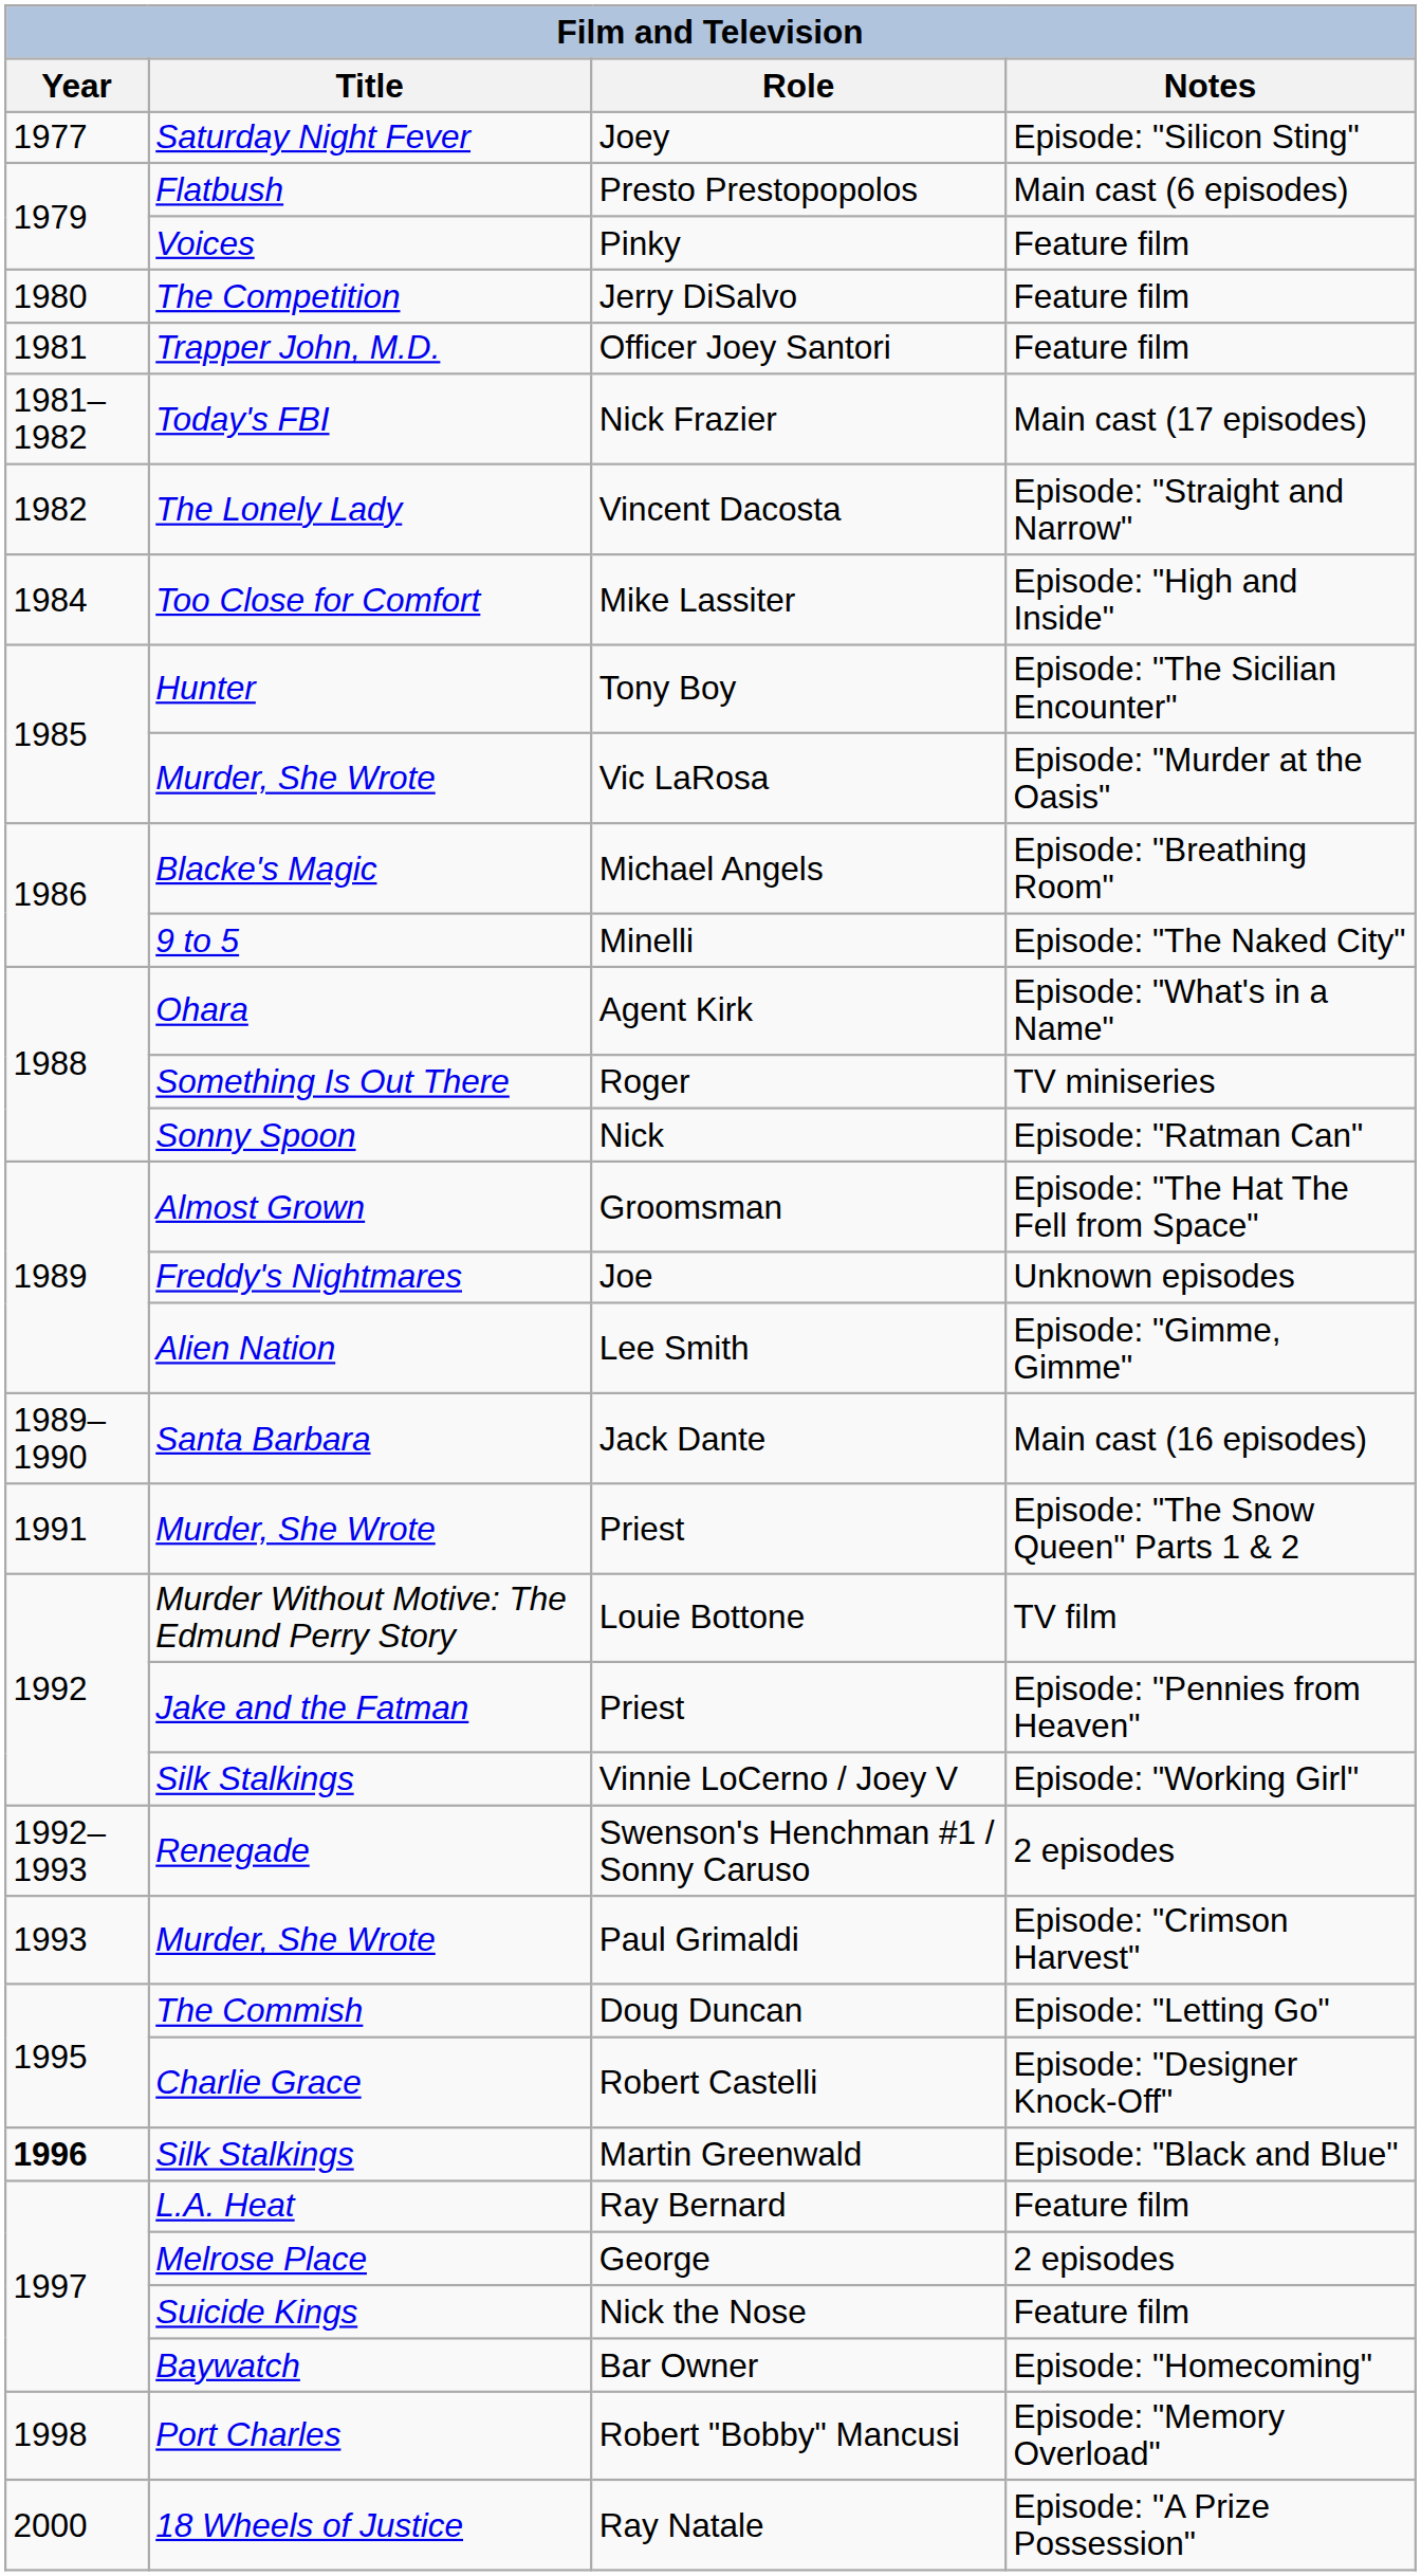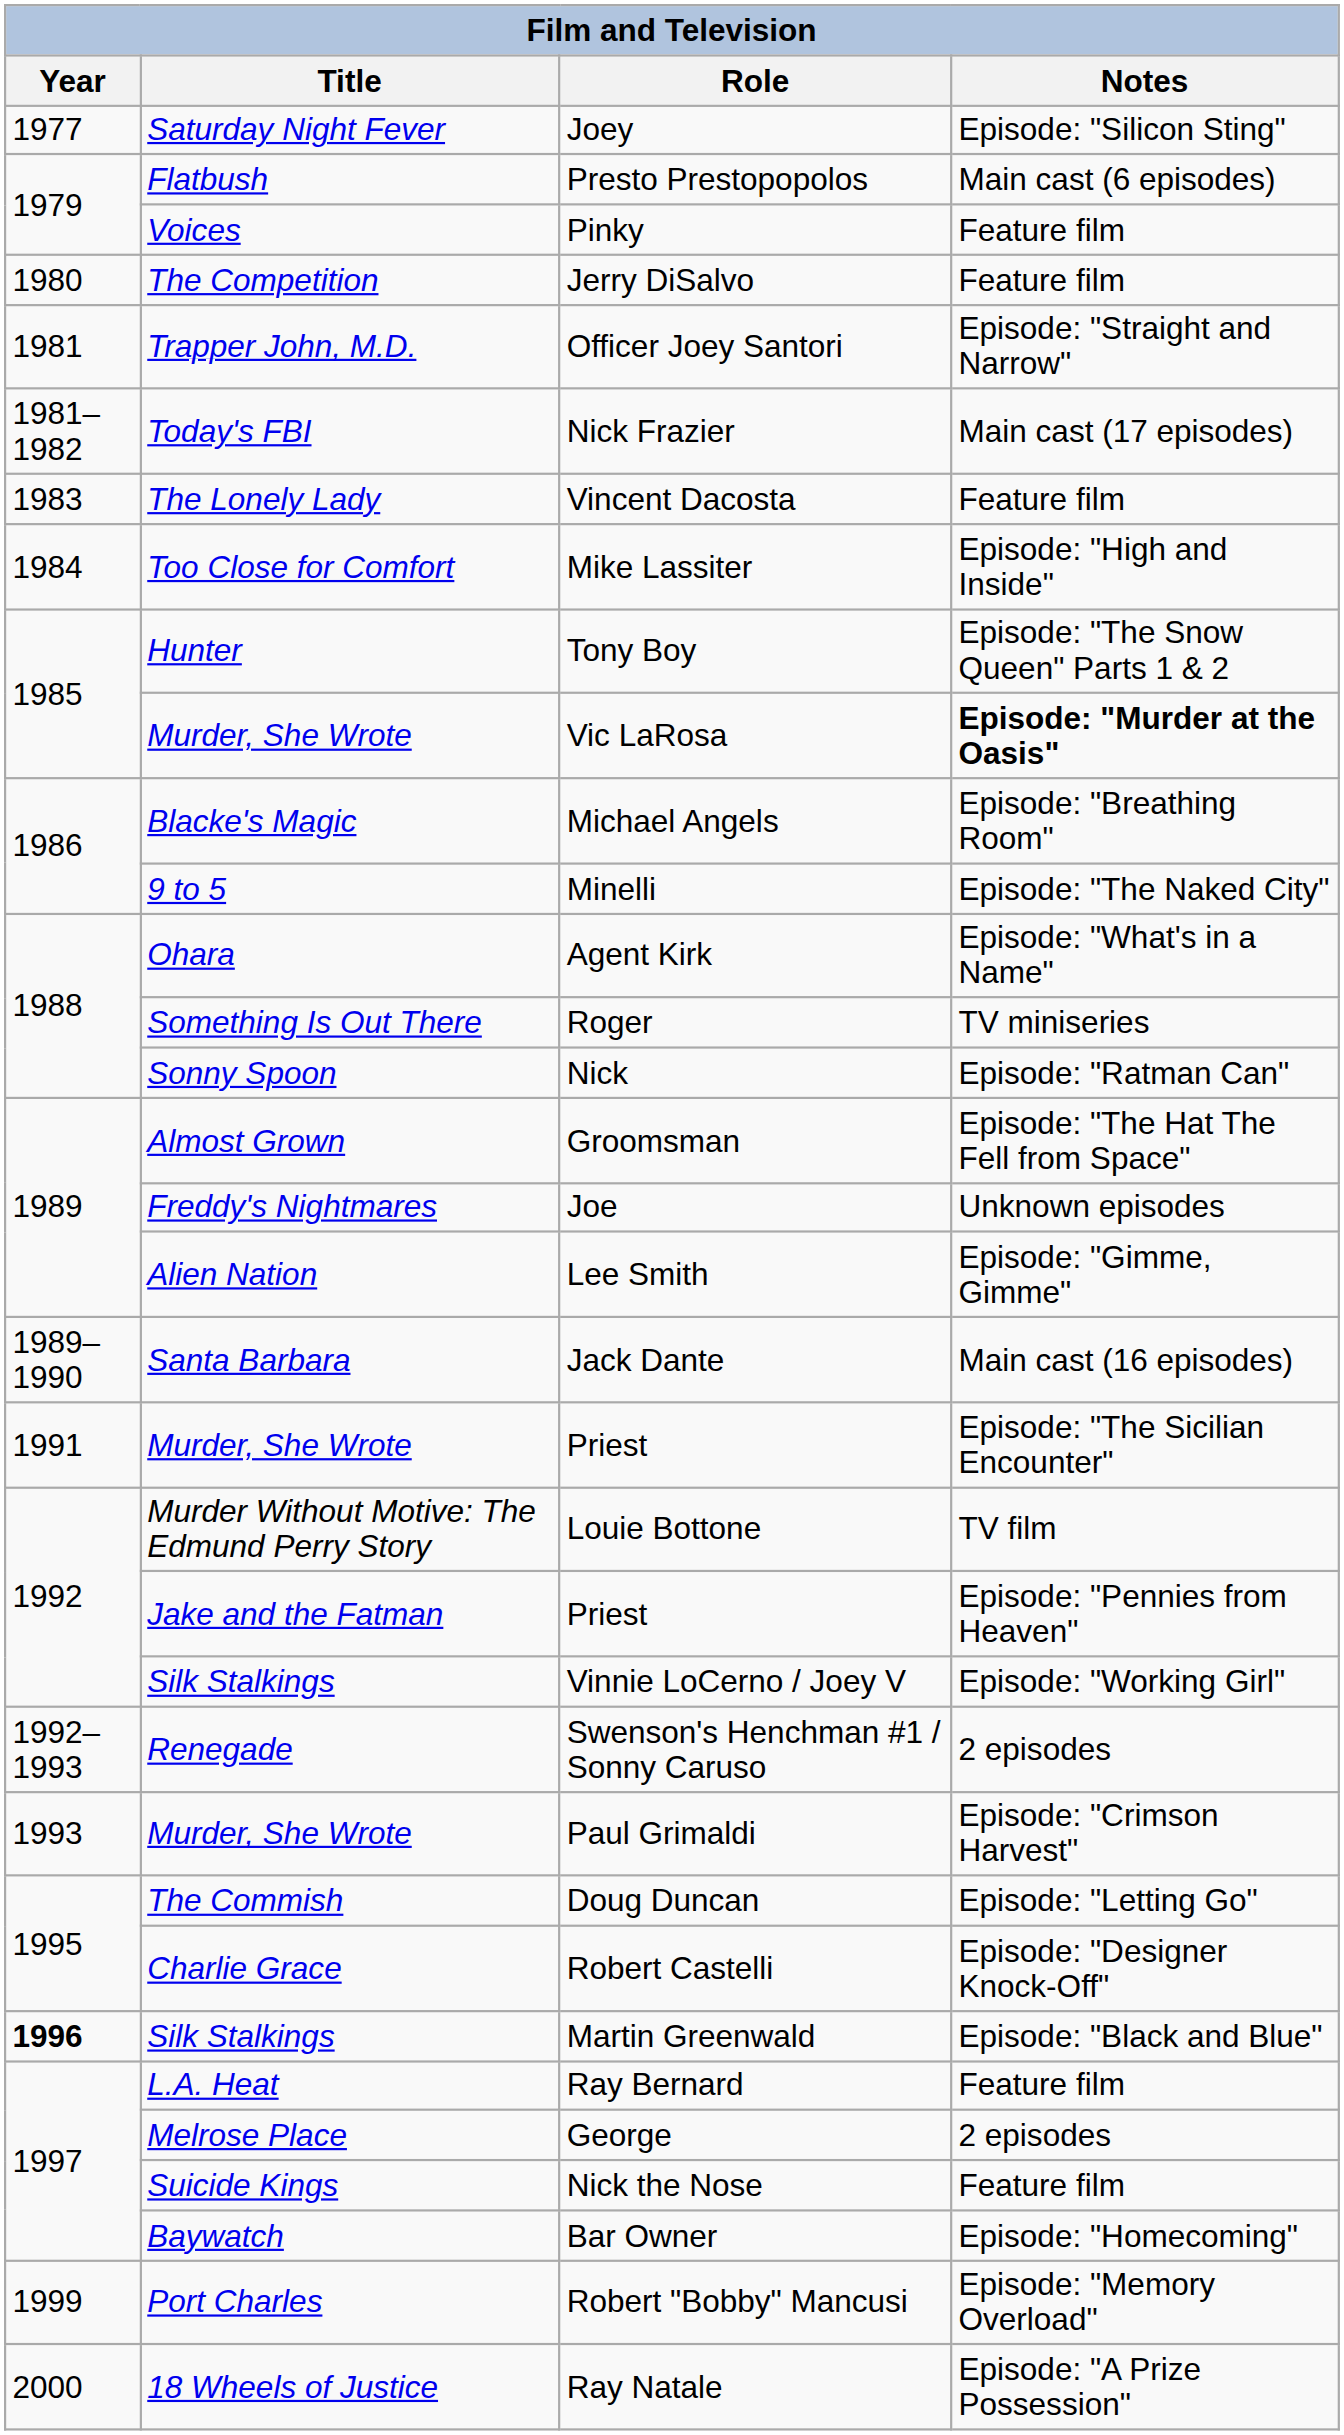Officer Joey Santori | Notes: Feature film -> Episode: "Straight and Narrow"
Vincent Dacosta | Year: 1982 -> 1983
Vincent Dacosta | Notes: Episode: "Straight and Narrow" -> Feature film
Tony Boy | Notes: Episode: "The Sicilian Encounter" -> Episode: "The Snow Queen" Parts 1 & 2
Vic LaRosa | Notes: normal -> bold
Murder, She Wrote / Priest | Notes: Episode: "The Snow Queen" Parts 1 & 2 -> Episode: "The Sicilian Encounter"
Robert "Bobby" Mancusi | Year: 1998 -> 1999
